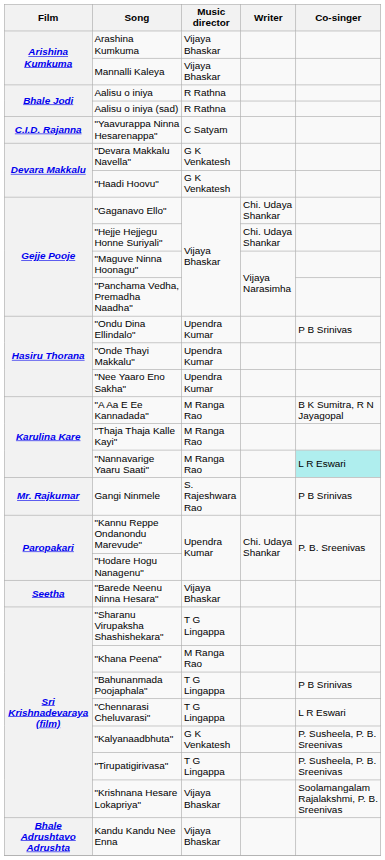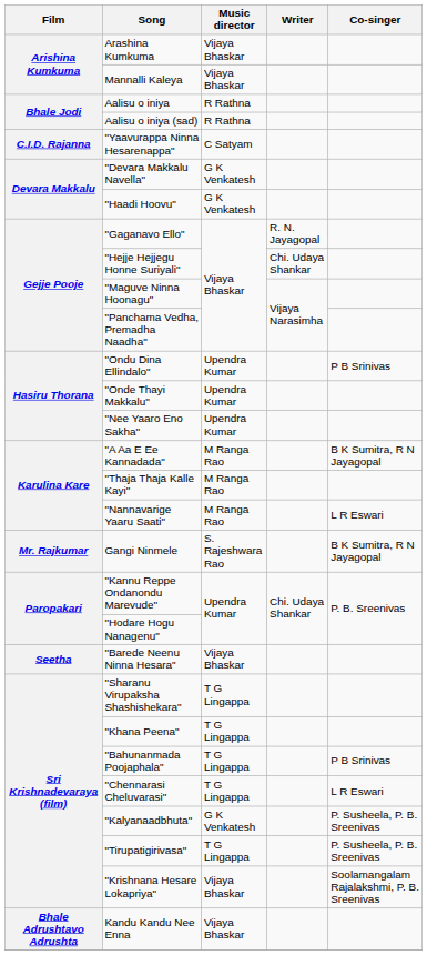"Gaganavo Ello" | Writer: Chi. Udaya Shankar -> R. N. Jayagopal
"Nannavarige Yaaru Saati" | Co-singer: paleturquoise background -> no background
Gangi Ninmele | Co-singer: P B Srinivas -> B K Sumitra, R N Jayagopal
"Khana Peena" | Music director: M Ranga Rao -> T G Lingappa
